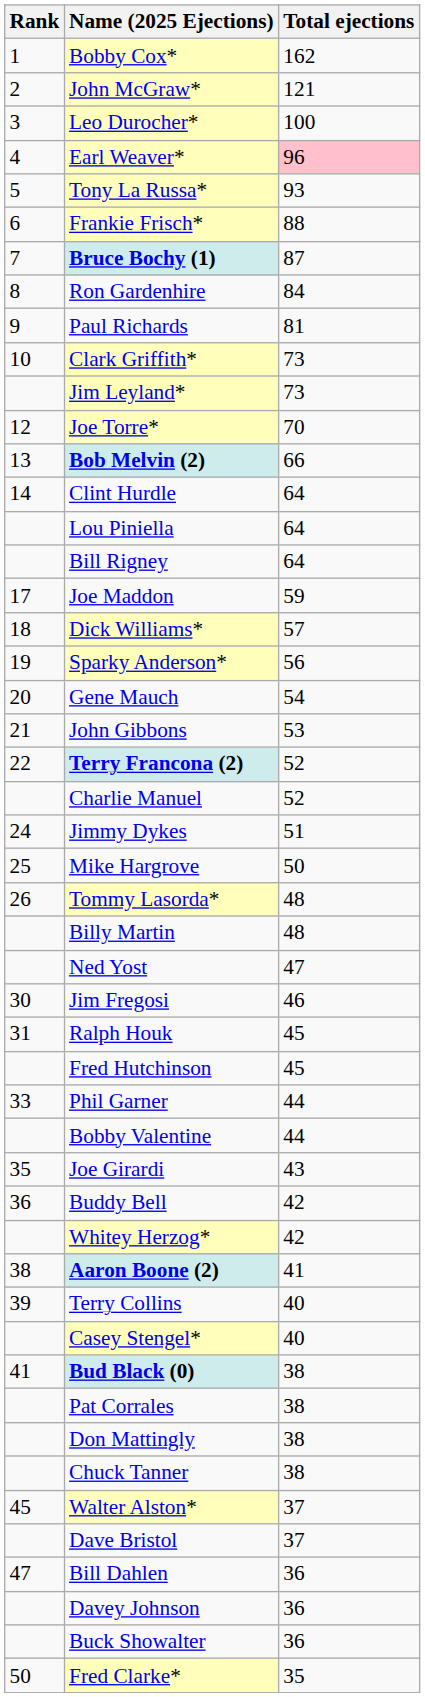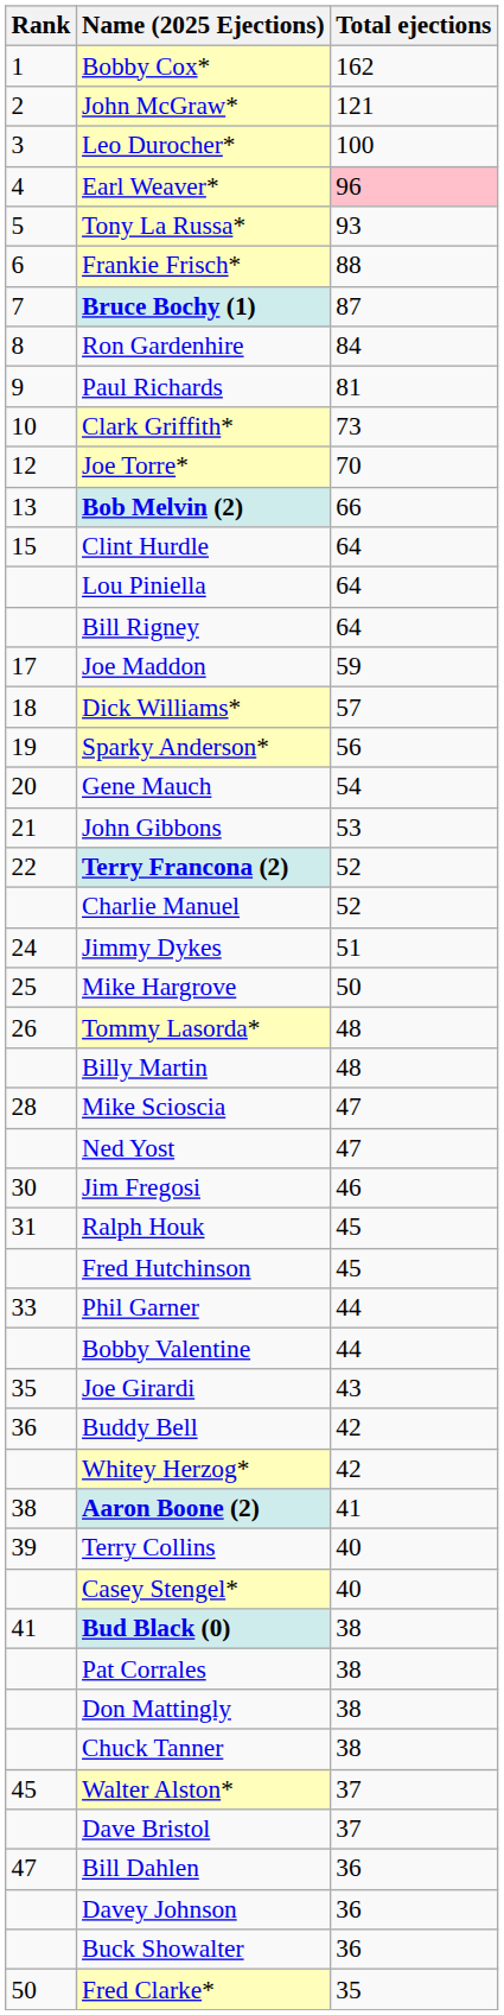- row: Jim Leyland* | 73
Clint Hurdle | Rank: 14 -> 15
+ row: 28 | Mike Scioscia | 47
